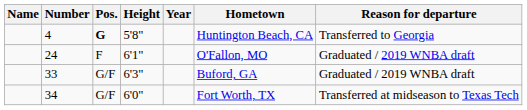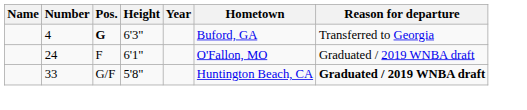4 | Height: 5'8" -> 6'3"
4 | Hometown: Huntington Beach, CA -> Buford, GA
33 | Height: 6'3" -> 5'8"
33 | Hometown: Buford, GA -> Huntington Beach, CA
33 | Reason for departure: normal -> bold
- row: 34 | G/F | 6'0" | Fort Worth, TX | Transferred at midseason to Texas Tech
